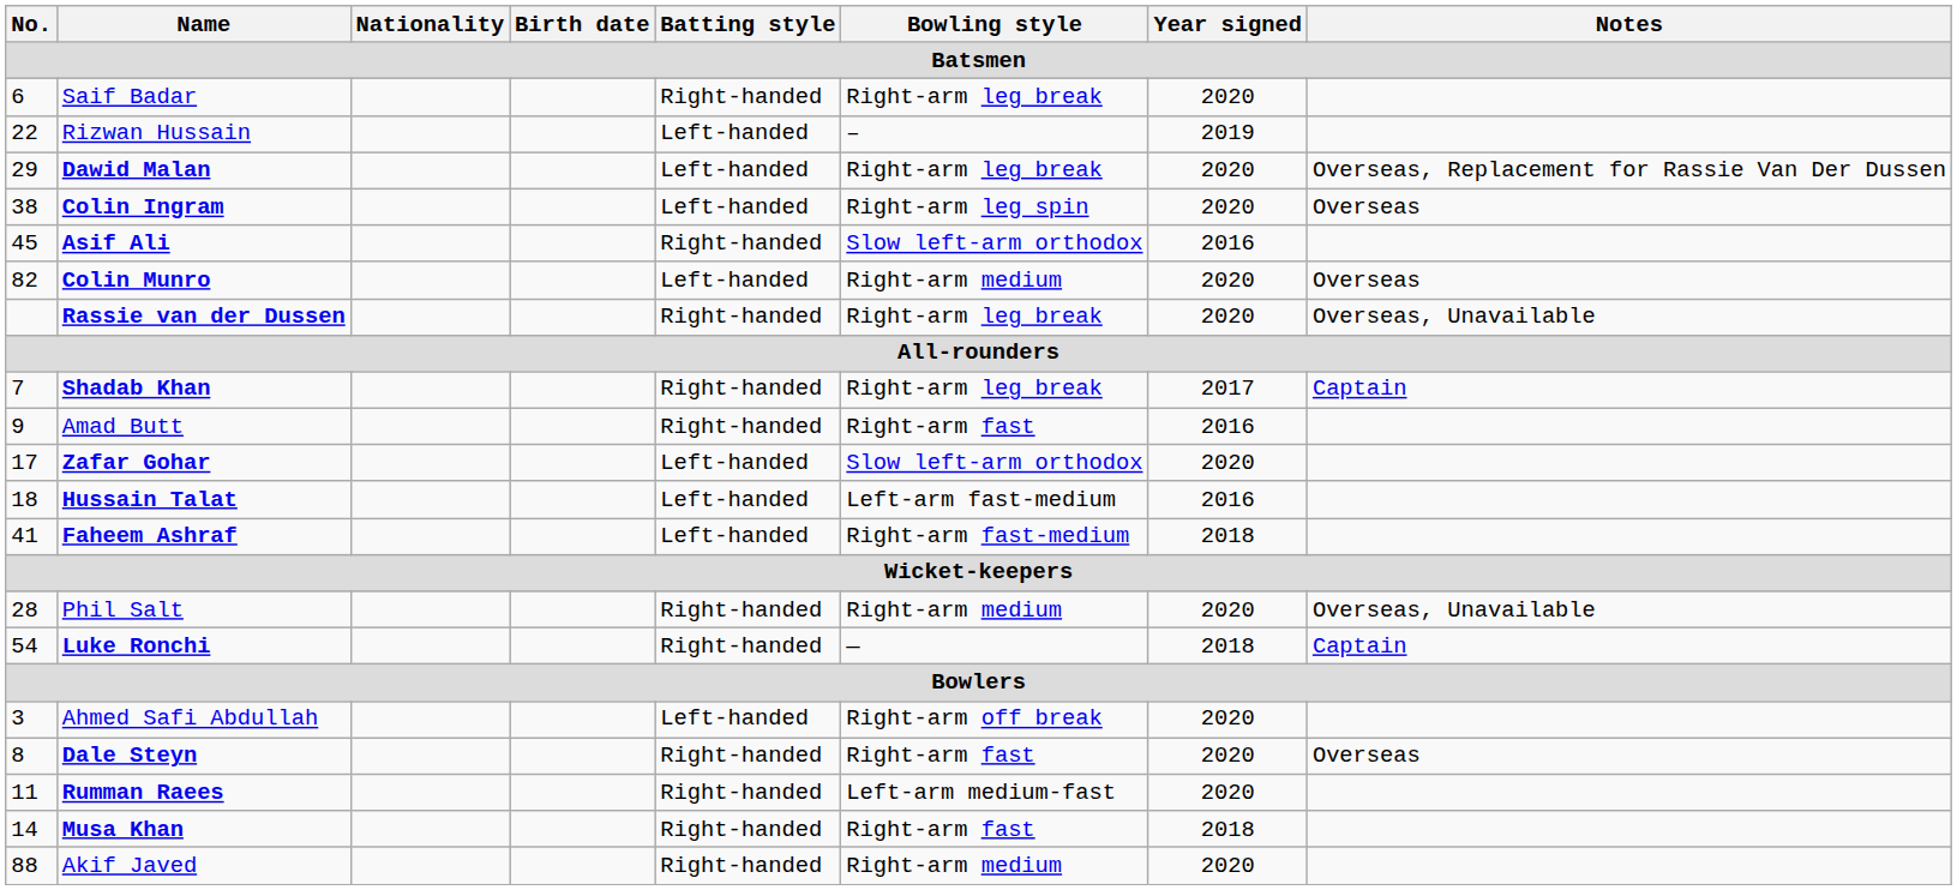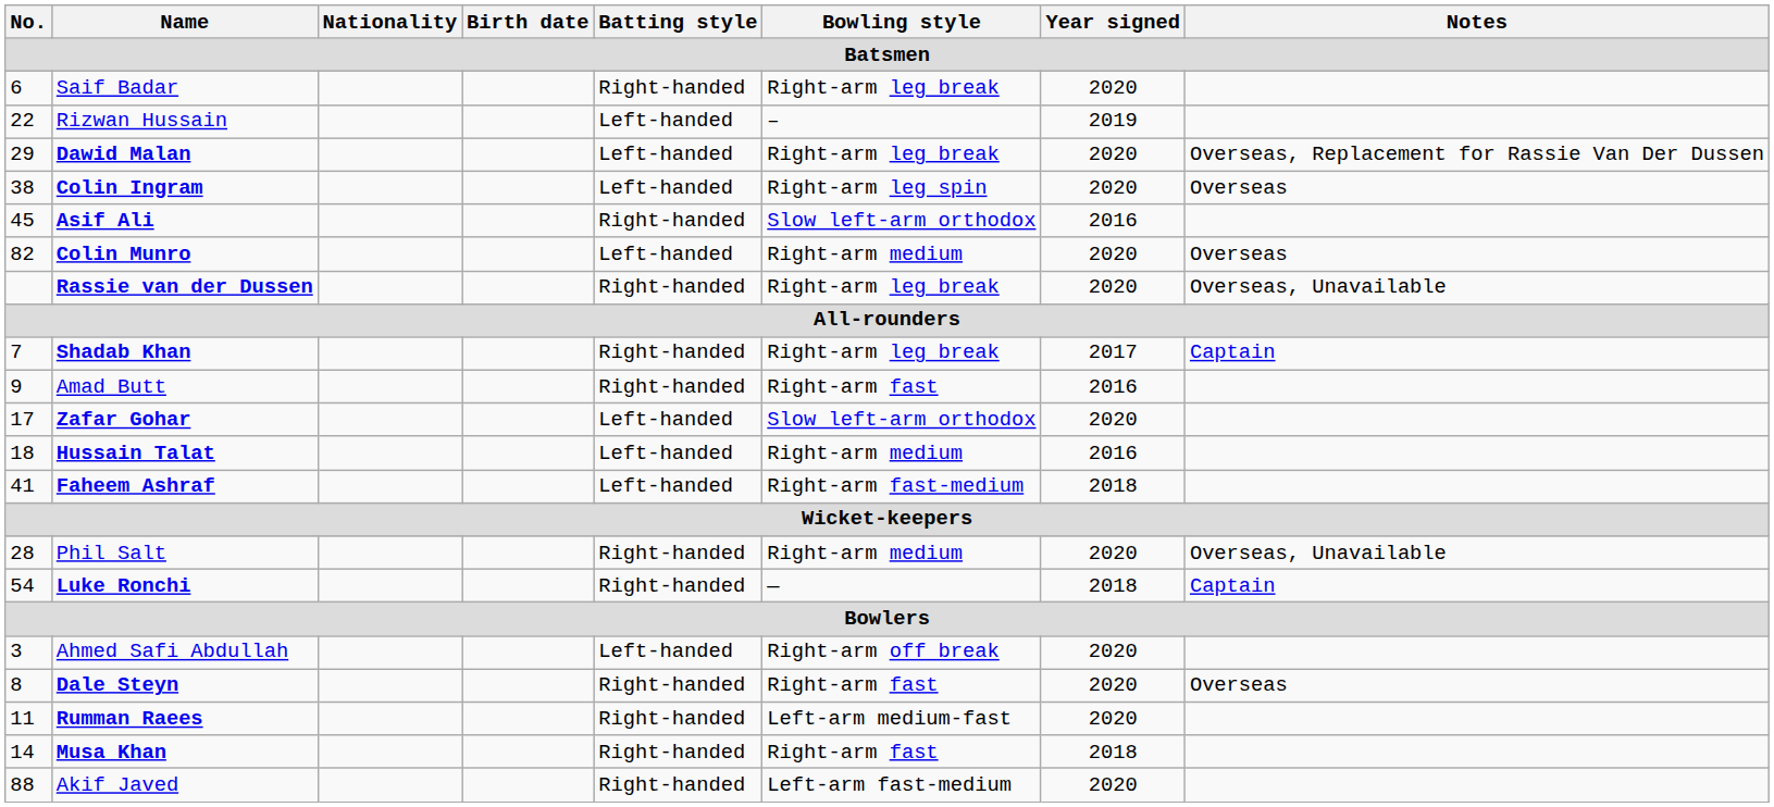Hussain Talat | Bowling style: Left-arm fast-medium -> Right-arm medium
Akif Javed | Bowling style: Right-arm medium -> Left-arm fast-medium
